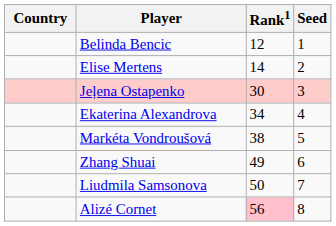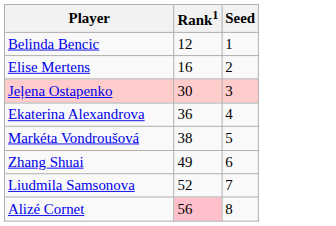- column: Country
Elise Mertens | Rank1: 14 -> 16
Ekaterina Alexandrova | Rank1: 34 -> 36
Liudmila Samsonova | Rank1: 50 -> 52
